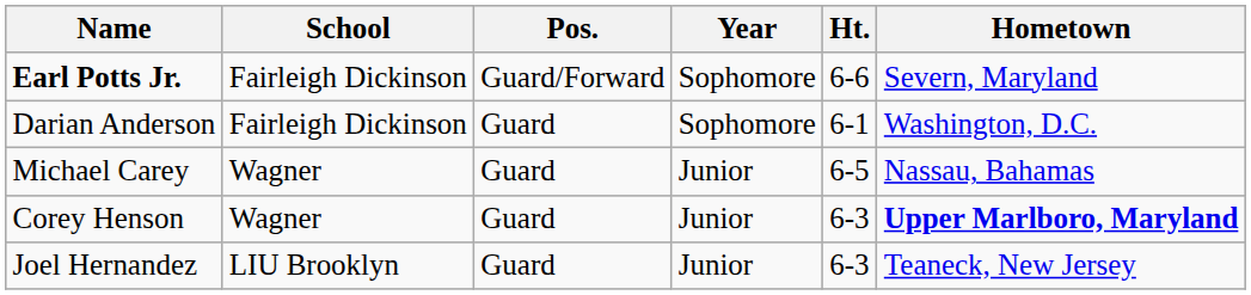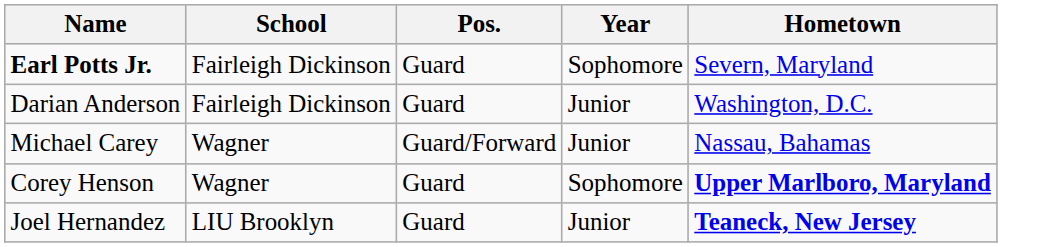- column: Ht. | 6-6 | 6-1 | 6-5 | 6-3 | 6-3
Earl Potts Jr. | Pos.: Guard/Forward -> Guard
Darian Anderson | Year: Sophomore -> Junior
Michael Carey | Pos.: Guard -> Guard/Forward
Corey Henson | Year: Junior -> Sophomore
Joel Hernandez | Hometown: normal -> bold
